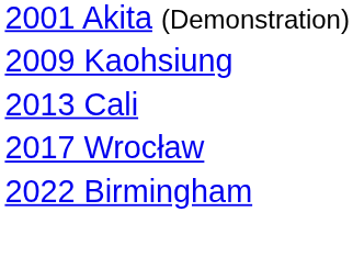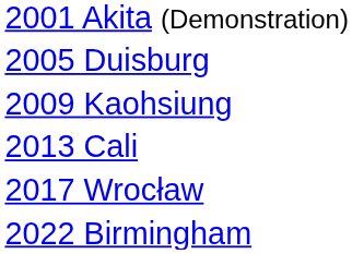+ row: 2005 Duisburg
